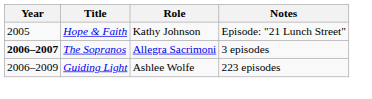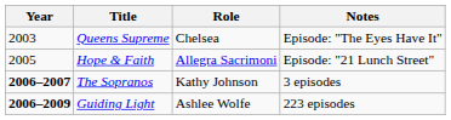+ row: 2003 | Queens Supreme | Chelsea | Episode: "The Eyes Have It"
Hope & Faith | Role: Kathy Johnson -> Allegra Sacrimoni
The Sopranos | Role: Allegra Sacrimoni -> Kathy Johnson
Guiding Light | Year: normal -> bold
